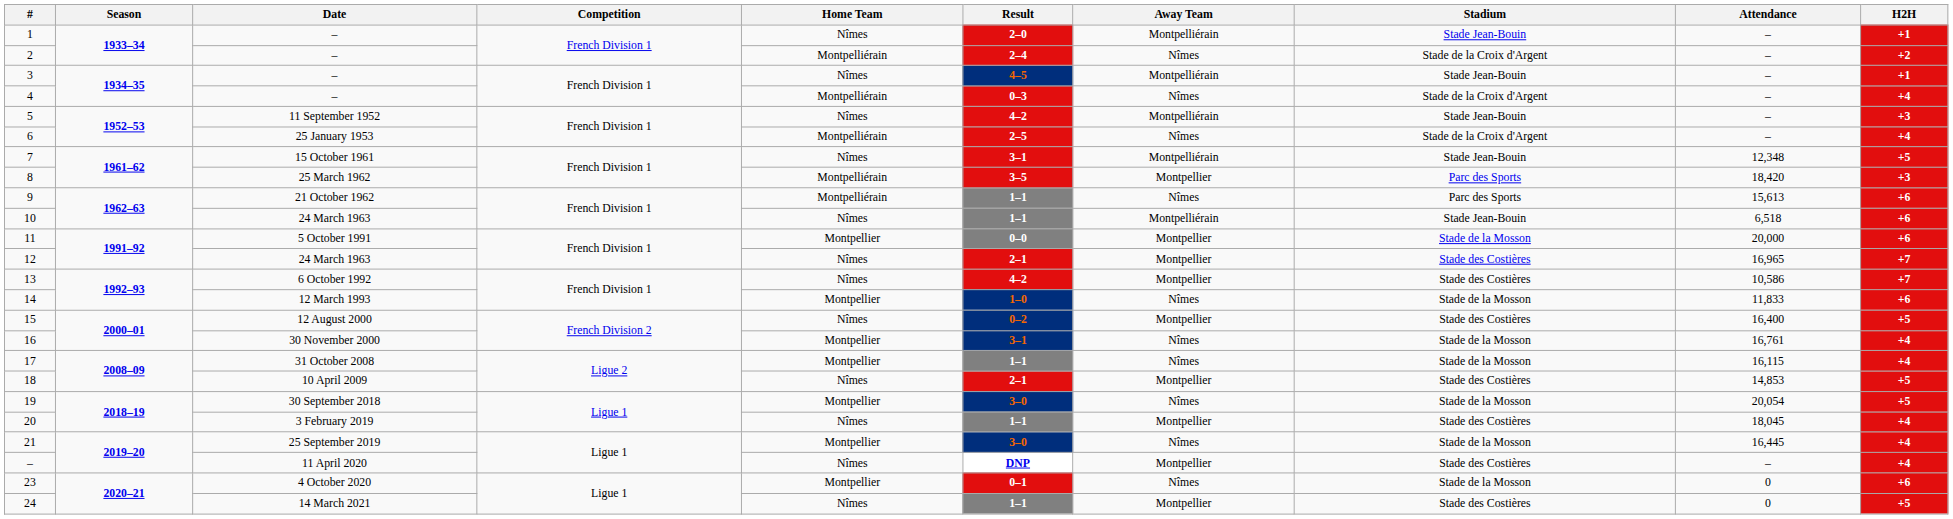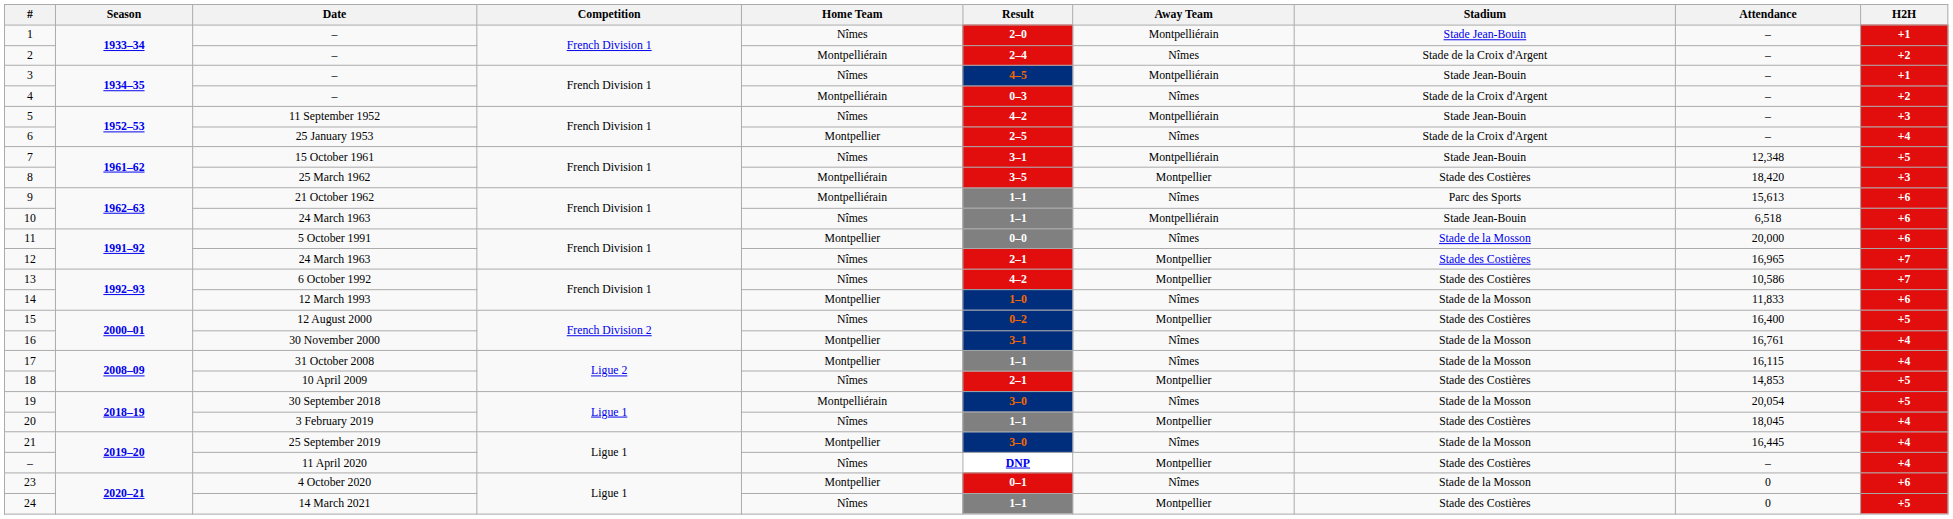4 | H2H: +4 -> +2
6 | Home Team: Montpelliérain -> Montpellier
8 | Stadium: Parc des Sports -> Stade des Costières
11 | Away Team: Montpellier -> Nîmes
19 | Home Team: Montpellier -> Montpelliérain
